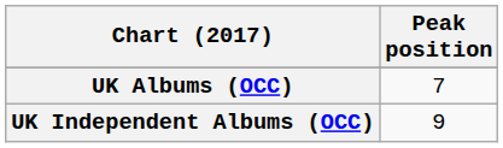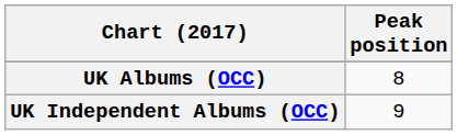UK Albums (OCC) | Peak position: 7 -> 8
